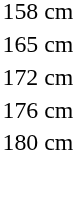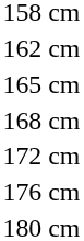+ row: 162 cm
+ row: 168 cm
